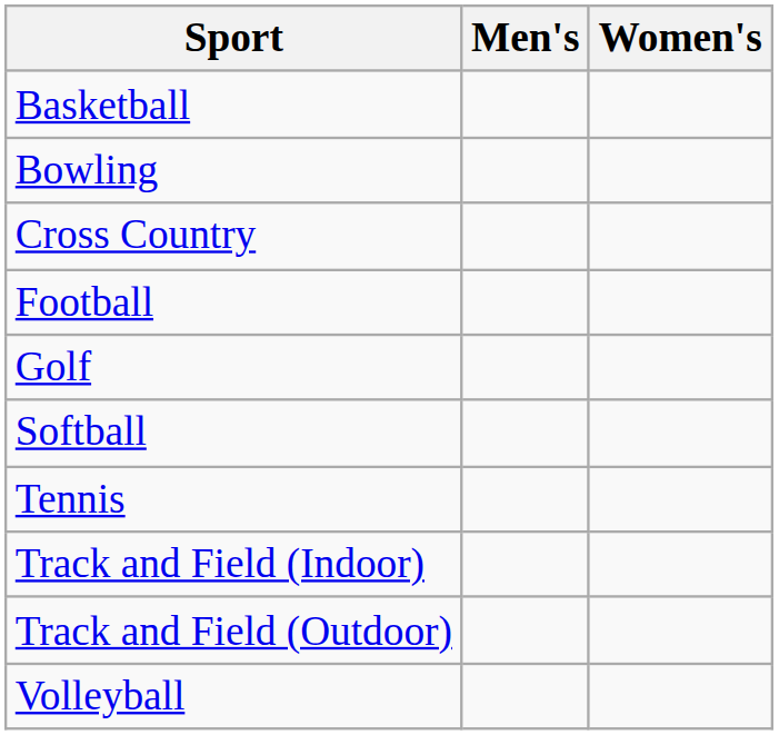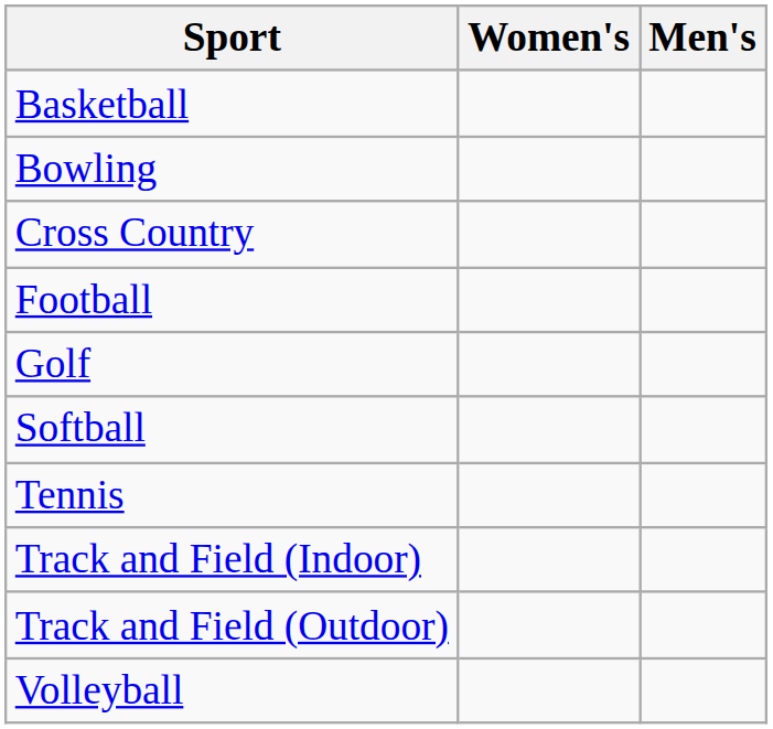columns swapped: Men's <-> Women's
